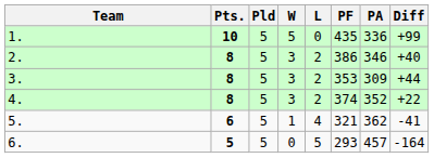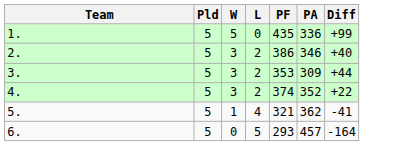- column: Pts. | 10 | 8 | 8 | 8 | 6 | 5
